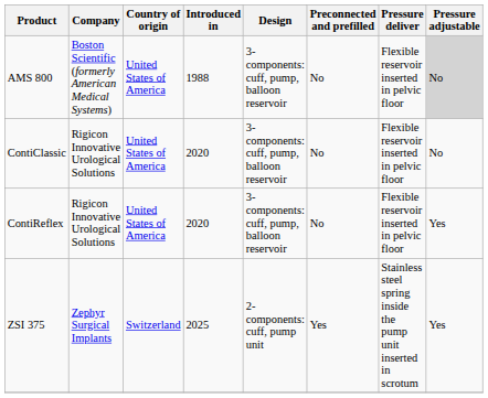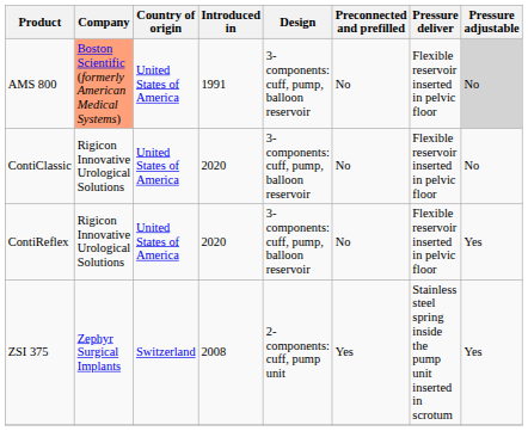AMS 800 | Company: no background -> lightsalmon background
AMS 800 | Introduced in: 1988 -> 1991
ZSI 375 | Introduced in: 2025 -> 2008
